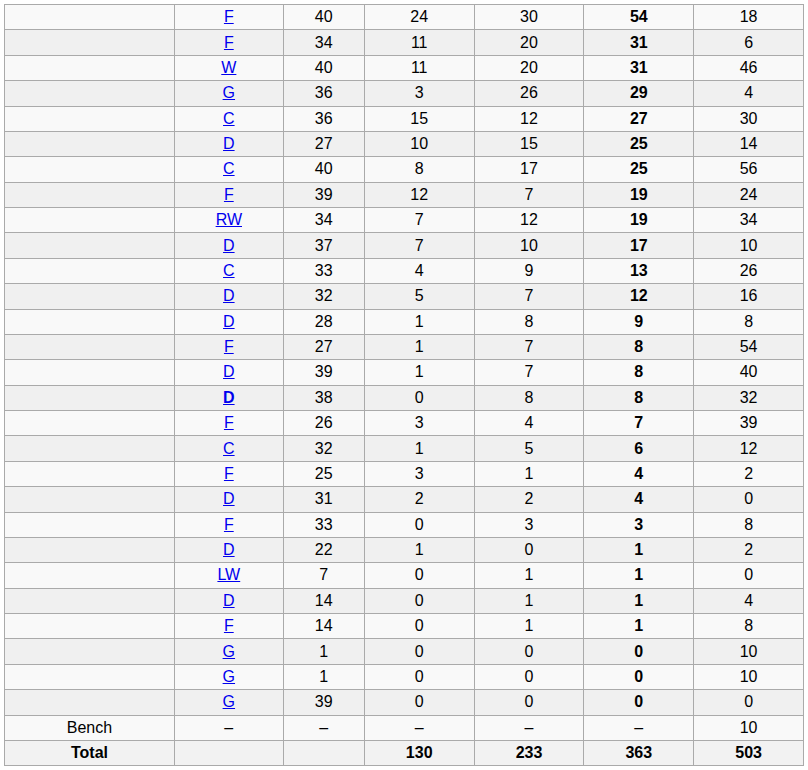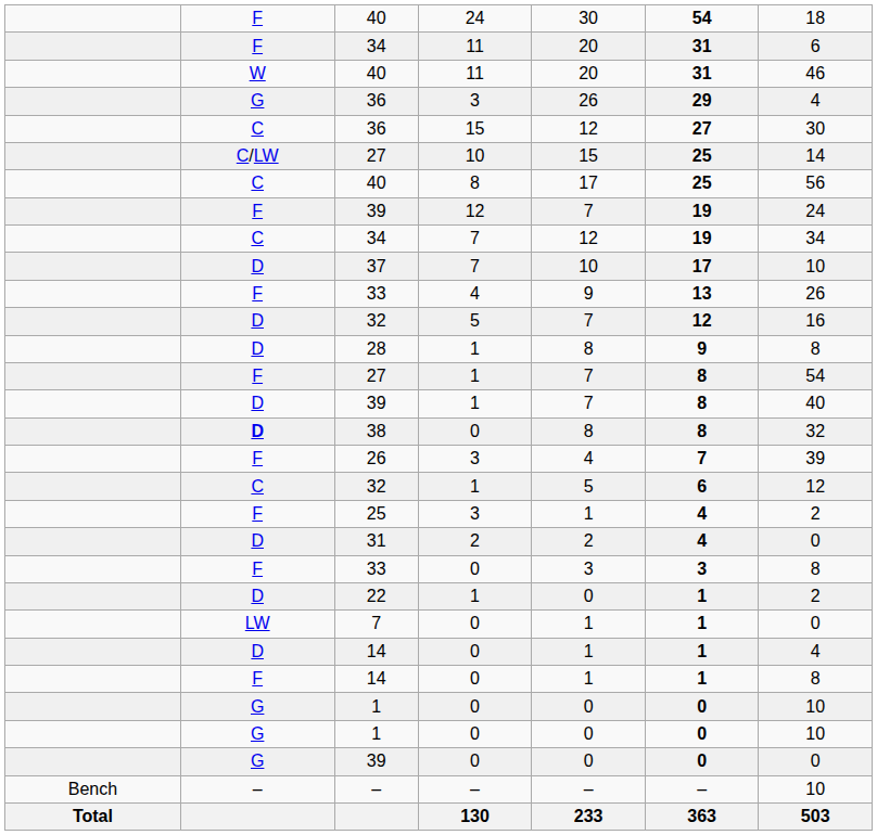27 / 10 | column 2: D -> C/LW
34 / 7 | column 2: RW -> C
33 / 4 | column 2: C -> F
